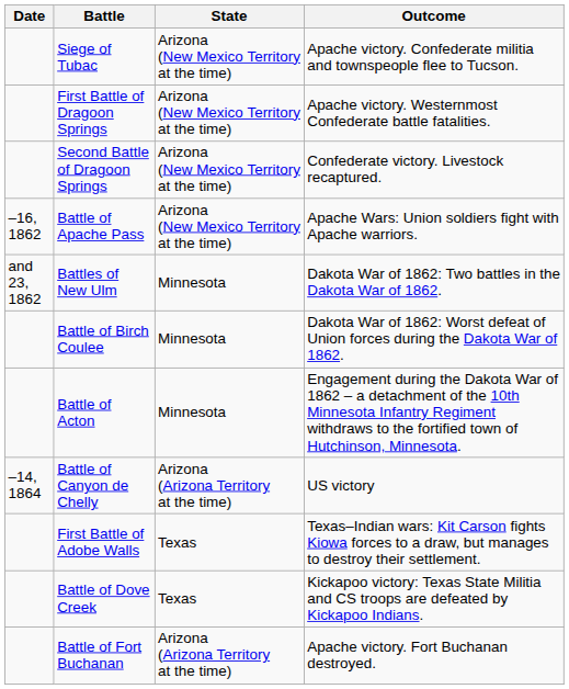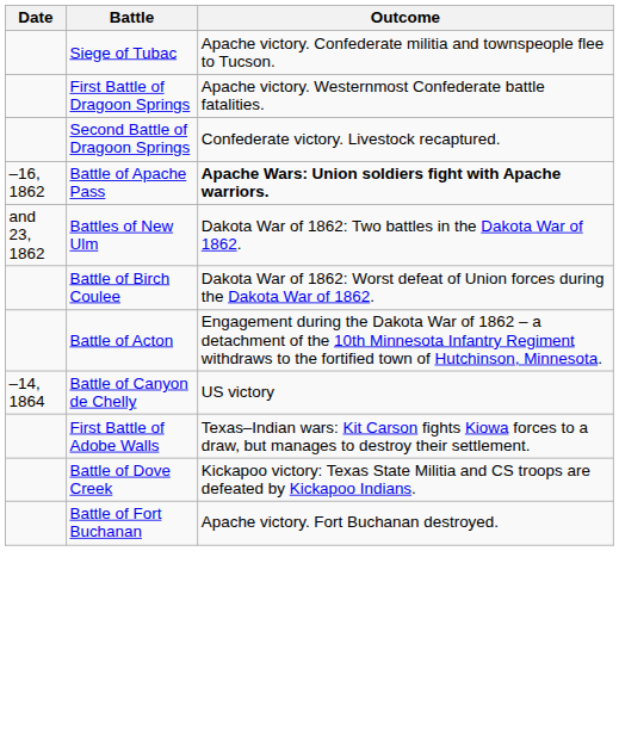- column: State | Arizona (New Mexico Territory at the time) | Arizona (New Mexico Territory at the time) | Arizona (New Mexico Territory at the time) | Arizona (New Mexico Territory at the time) | Minnesota | Minnesota | Minnesota | Arizona (Arizona Territory at the time) | Texas | Texas | Arizona (Arizona Territory at the time)
Battle of Apache Pass | Outcome: normal -> bold
